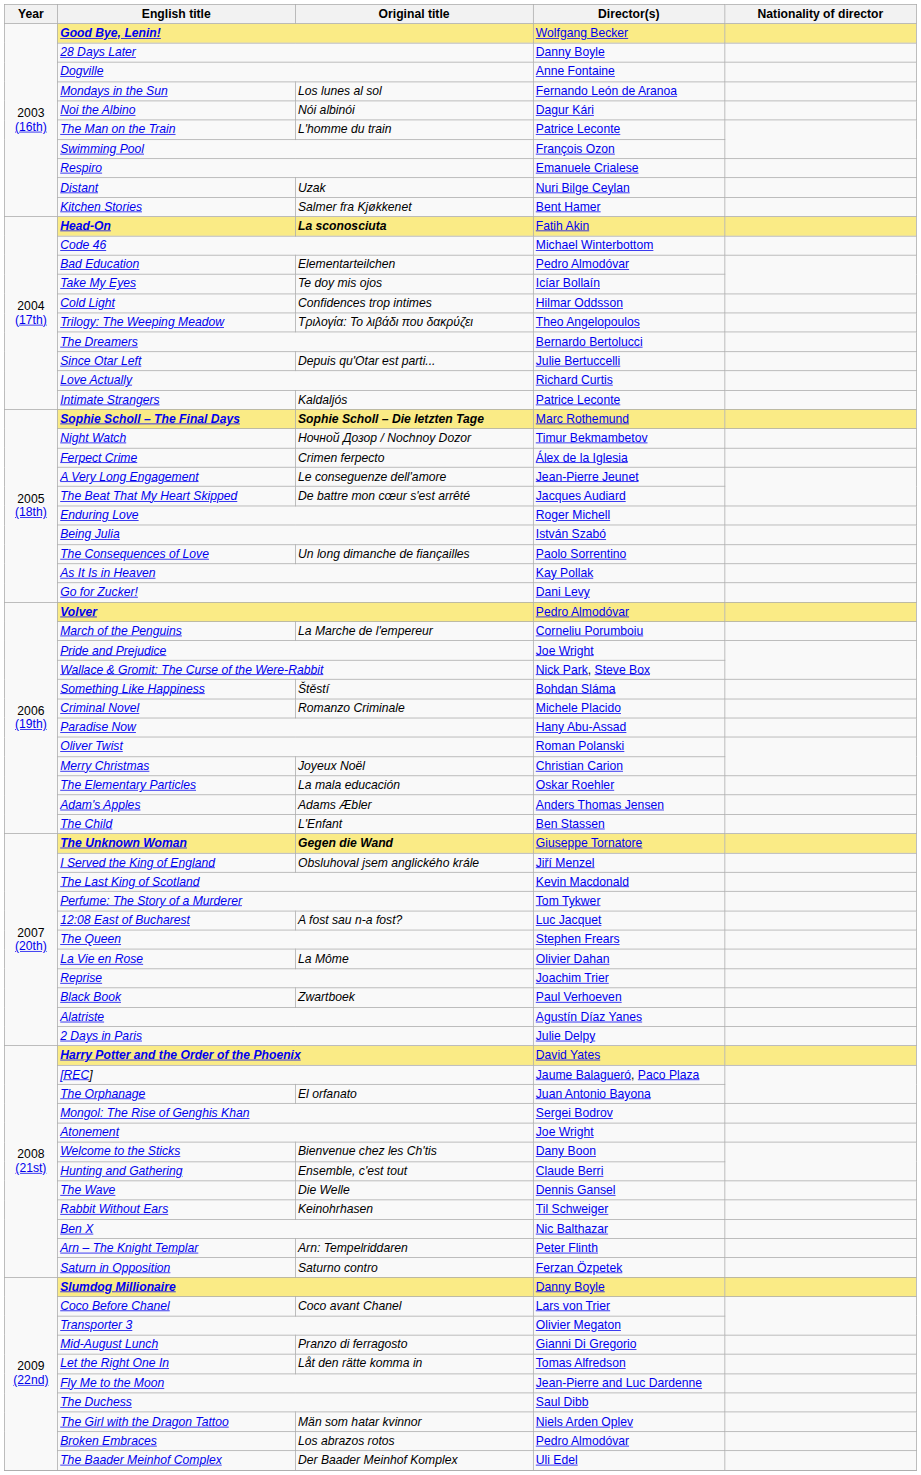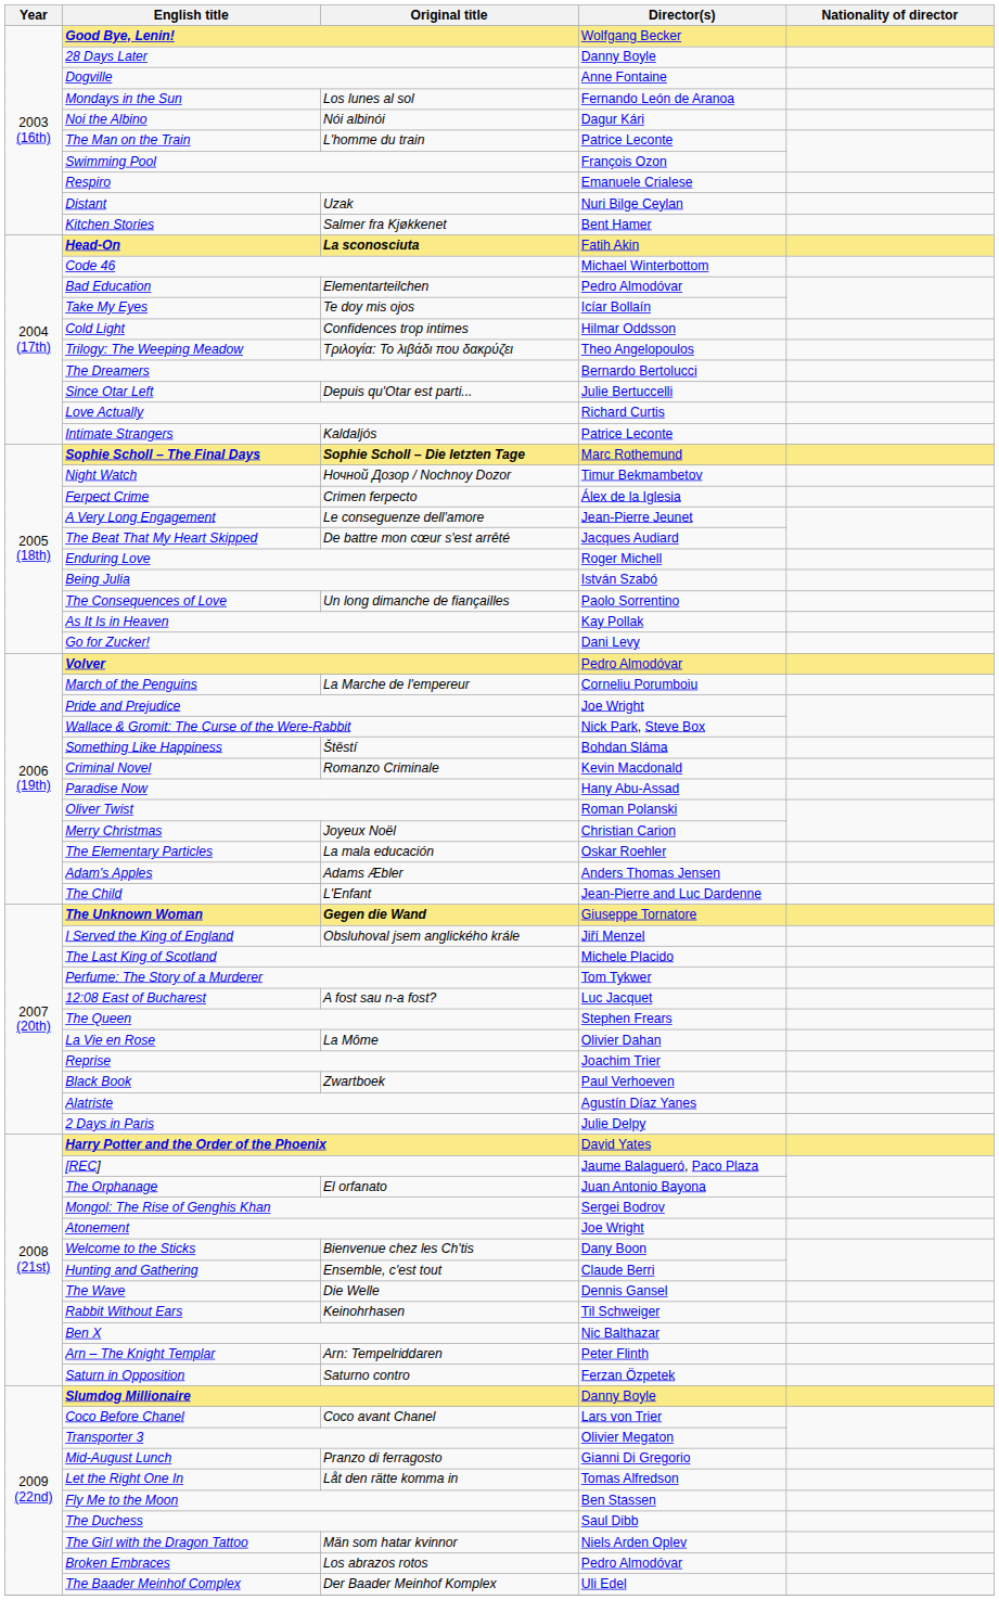Criminal Novel | Director(s): Michele Placido -> Kevin Macdonald
The Child | Director(s): Ben Stassen -> Jean-Pierre and Luc Dardenne
The Last King of Scotland | Director(s): Kevin Macdonald -> Michele Placido
Fly Me to the Moon | Director(s): Jean-Pierre and Luc Dardenne -> Ben Stassen
